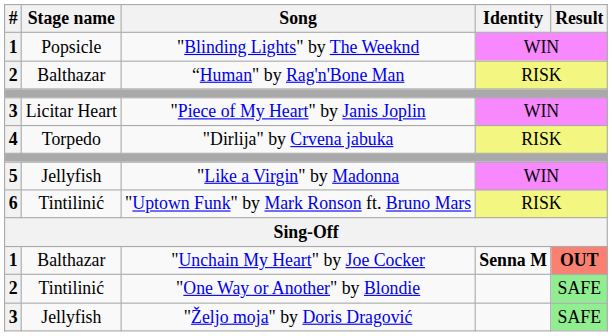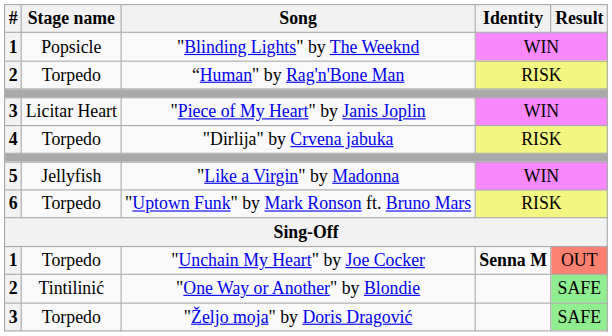“Human" by Rag'n'Bone Man | Stage name: Balthazar -> Torpedo
"Uptown Funk" by Mark Ronson ft. Bruno Mars | Stage name: Tintilinić -> Torpedo
"Unchain My Heart" by Joe Cocker | Stage name: Balthazar -> Torpedo
"Unchain My Heart" by Joe Cocker | Result: bold -> normal
"Željo moja" by Doris Dragović | Stage name: Jellyfish -> Torpedo
